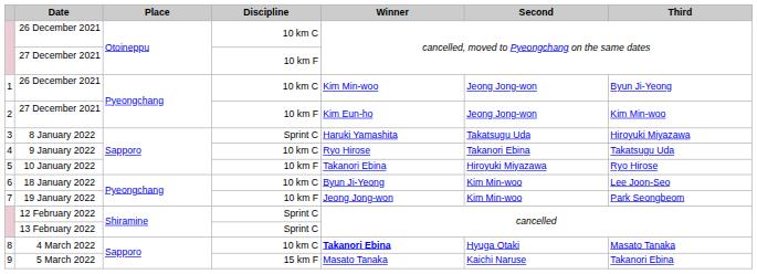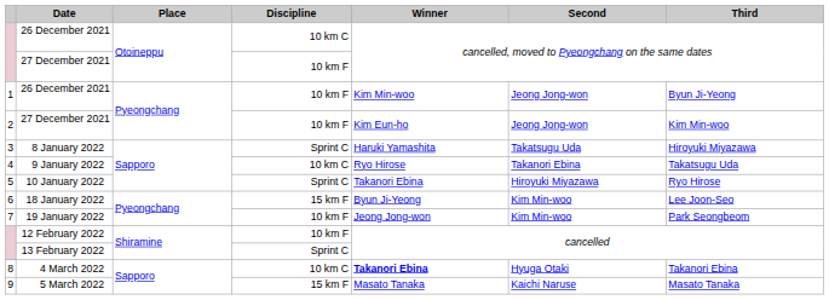1 / 26 December 2021 | Discipline: 10 km C -> 10 km F
10 January 2022 | Discipline: 10 km F -> Sprint C
18 January 2022 | Discipline: 10 km C -> 15 km F
12 February 2022 | Discipline: Sprint C -> 10 km F
4 March 2022 | Third: Masato Tanaka -> Takanori Ebina
5 March 2022 | Third: Takanori Ebina -> Masato Tanaka
